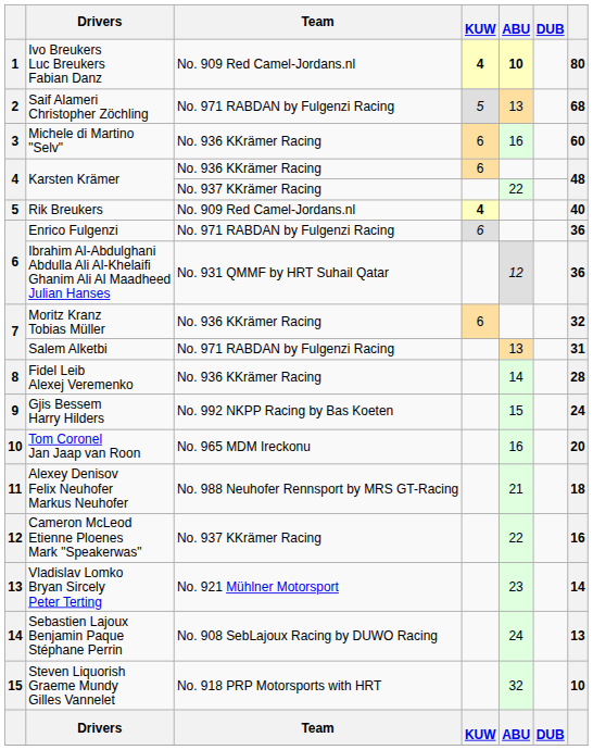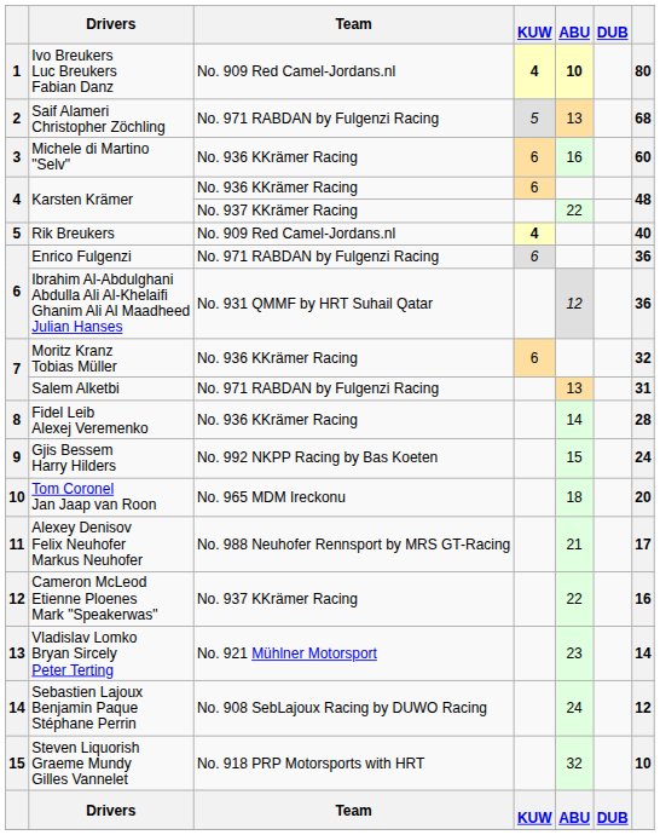Tom Coronel Jan Jaap van Roon | ABU: 16 -> 18
Alexey Denisov Felix Neuhofer Markus Neuhofer | column 7: 18 -> 17
Sebastien Lajoux Benjamin Paque Stéphane Perrin | column 7: 13 -> 12
